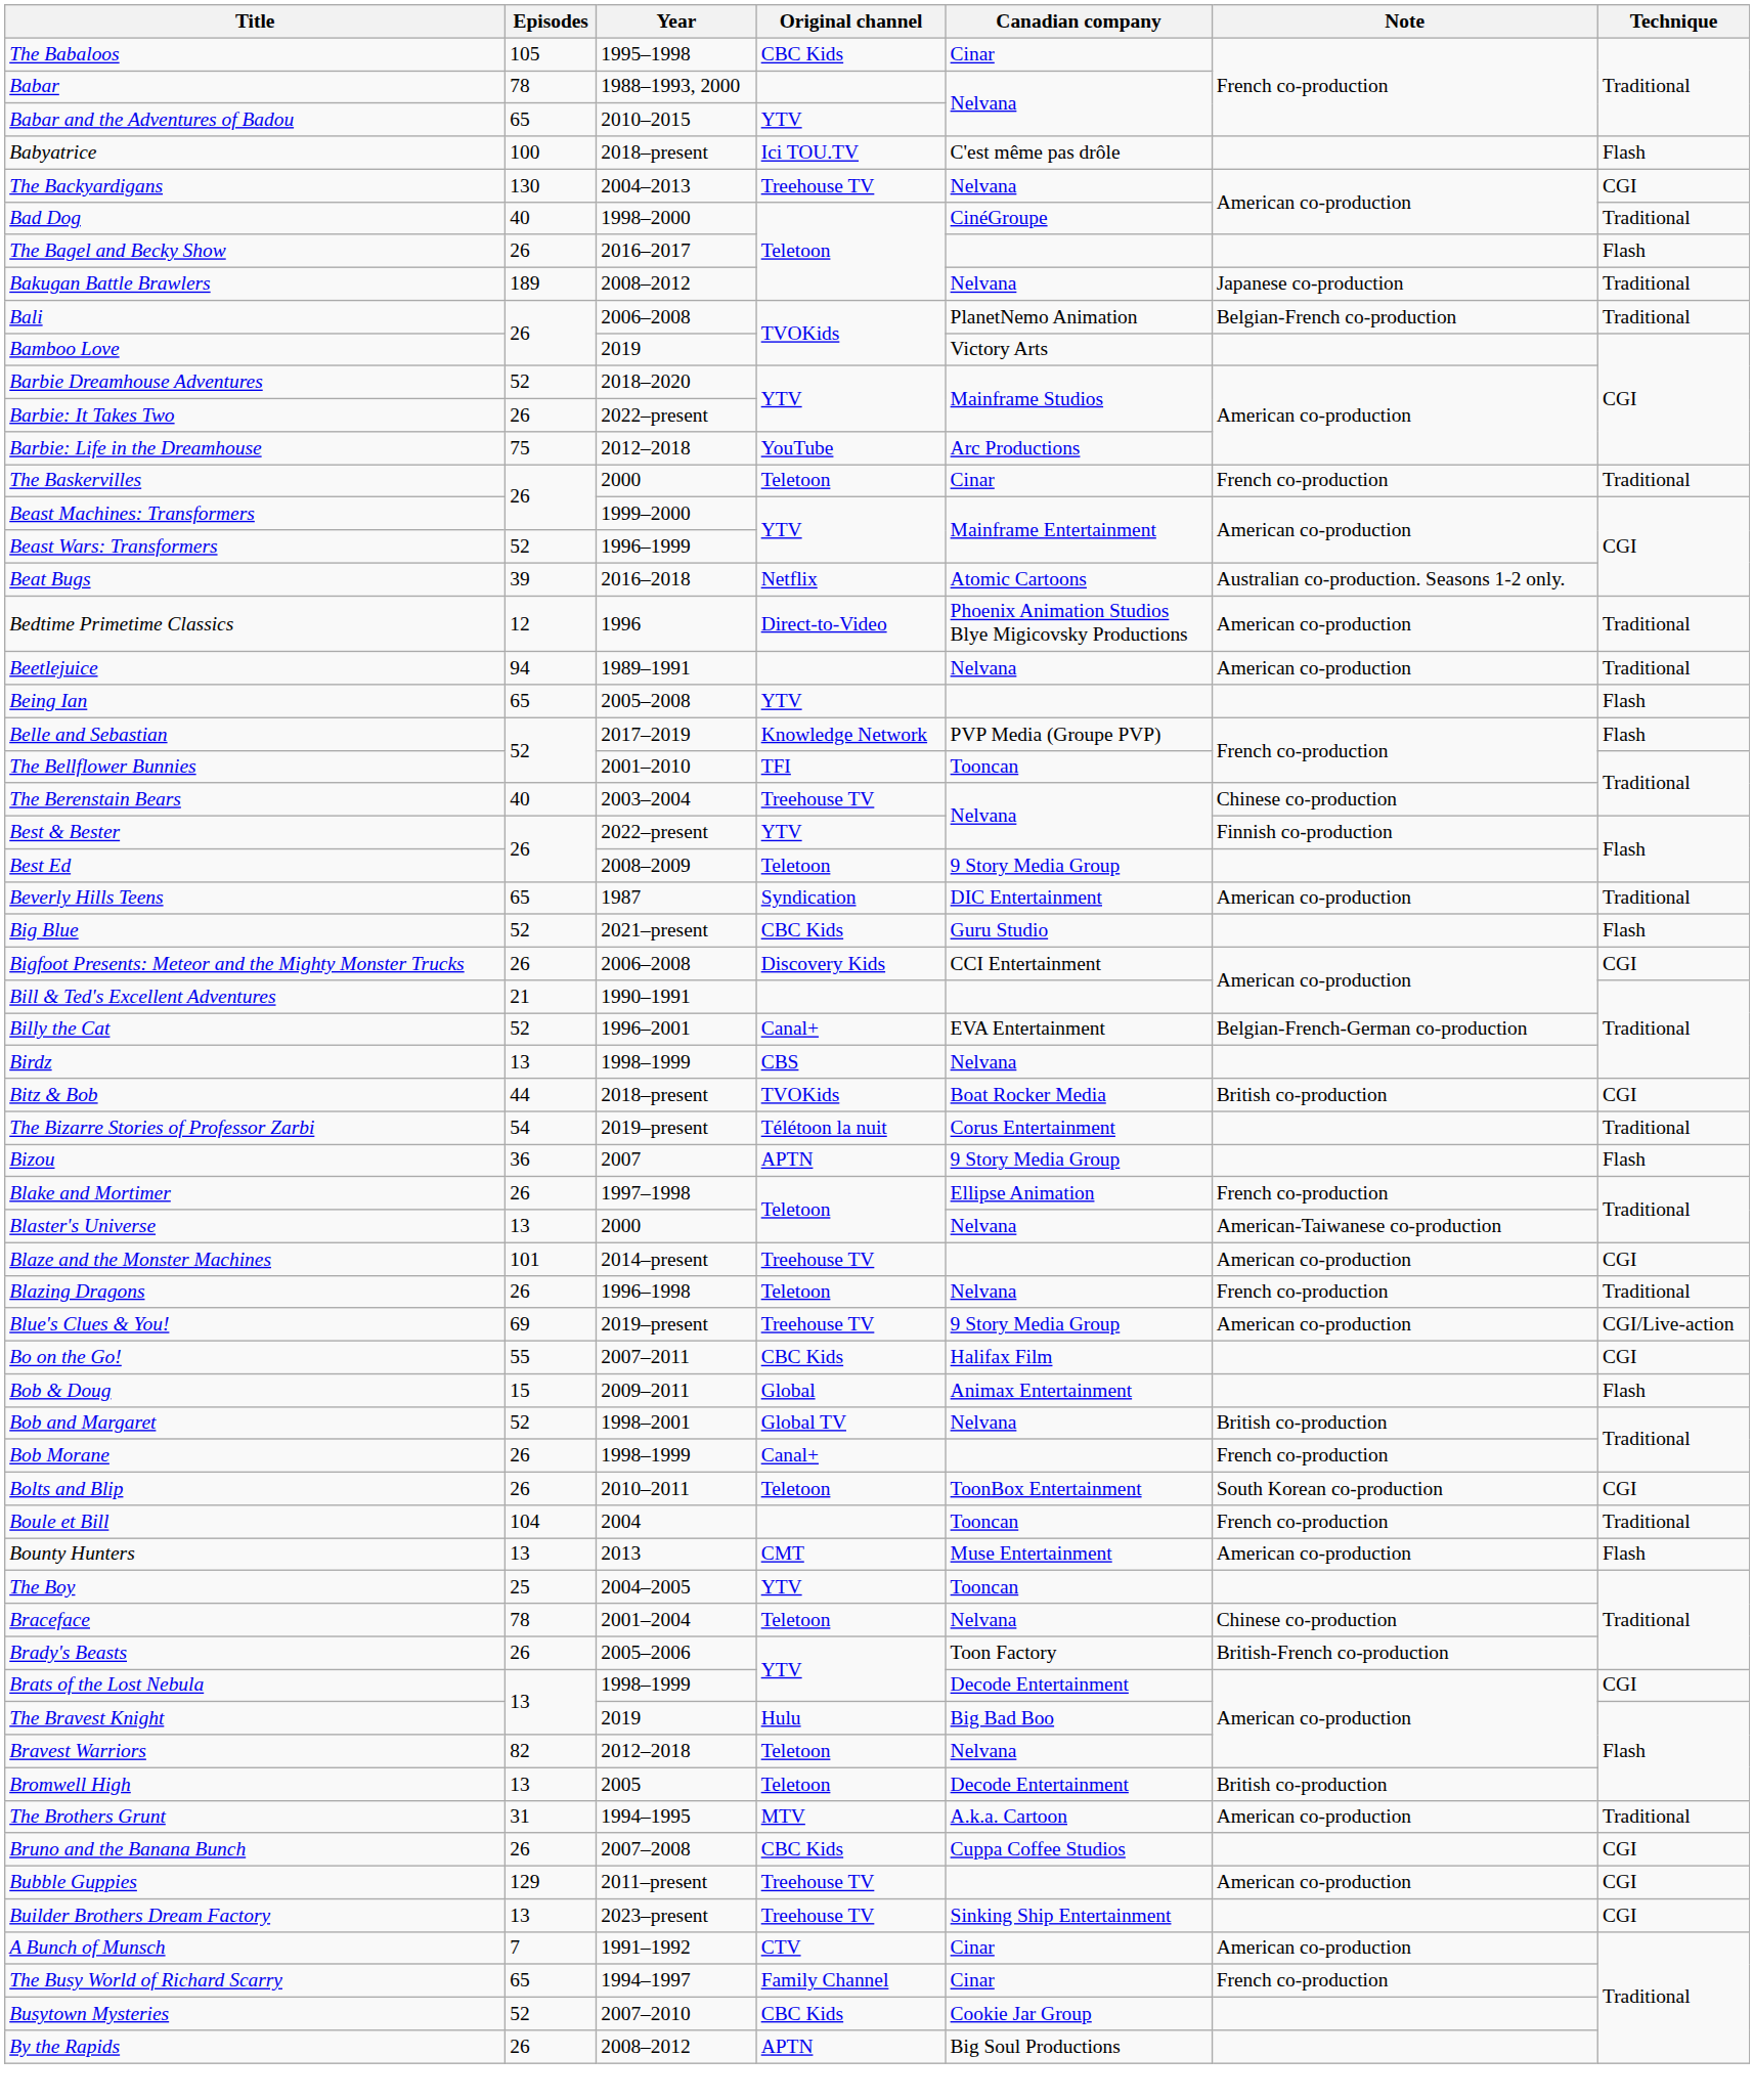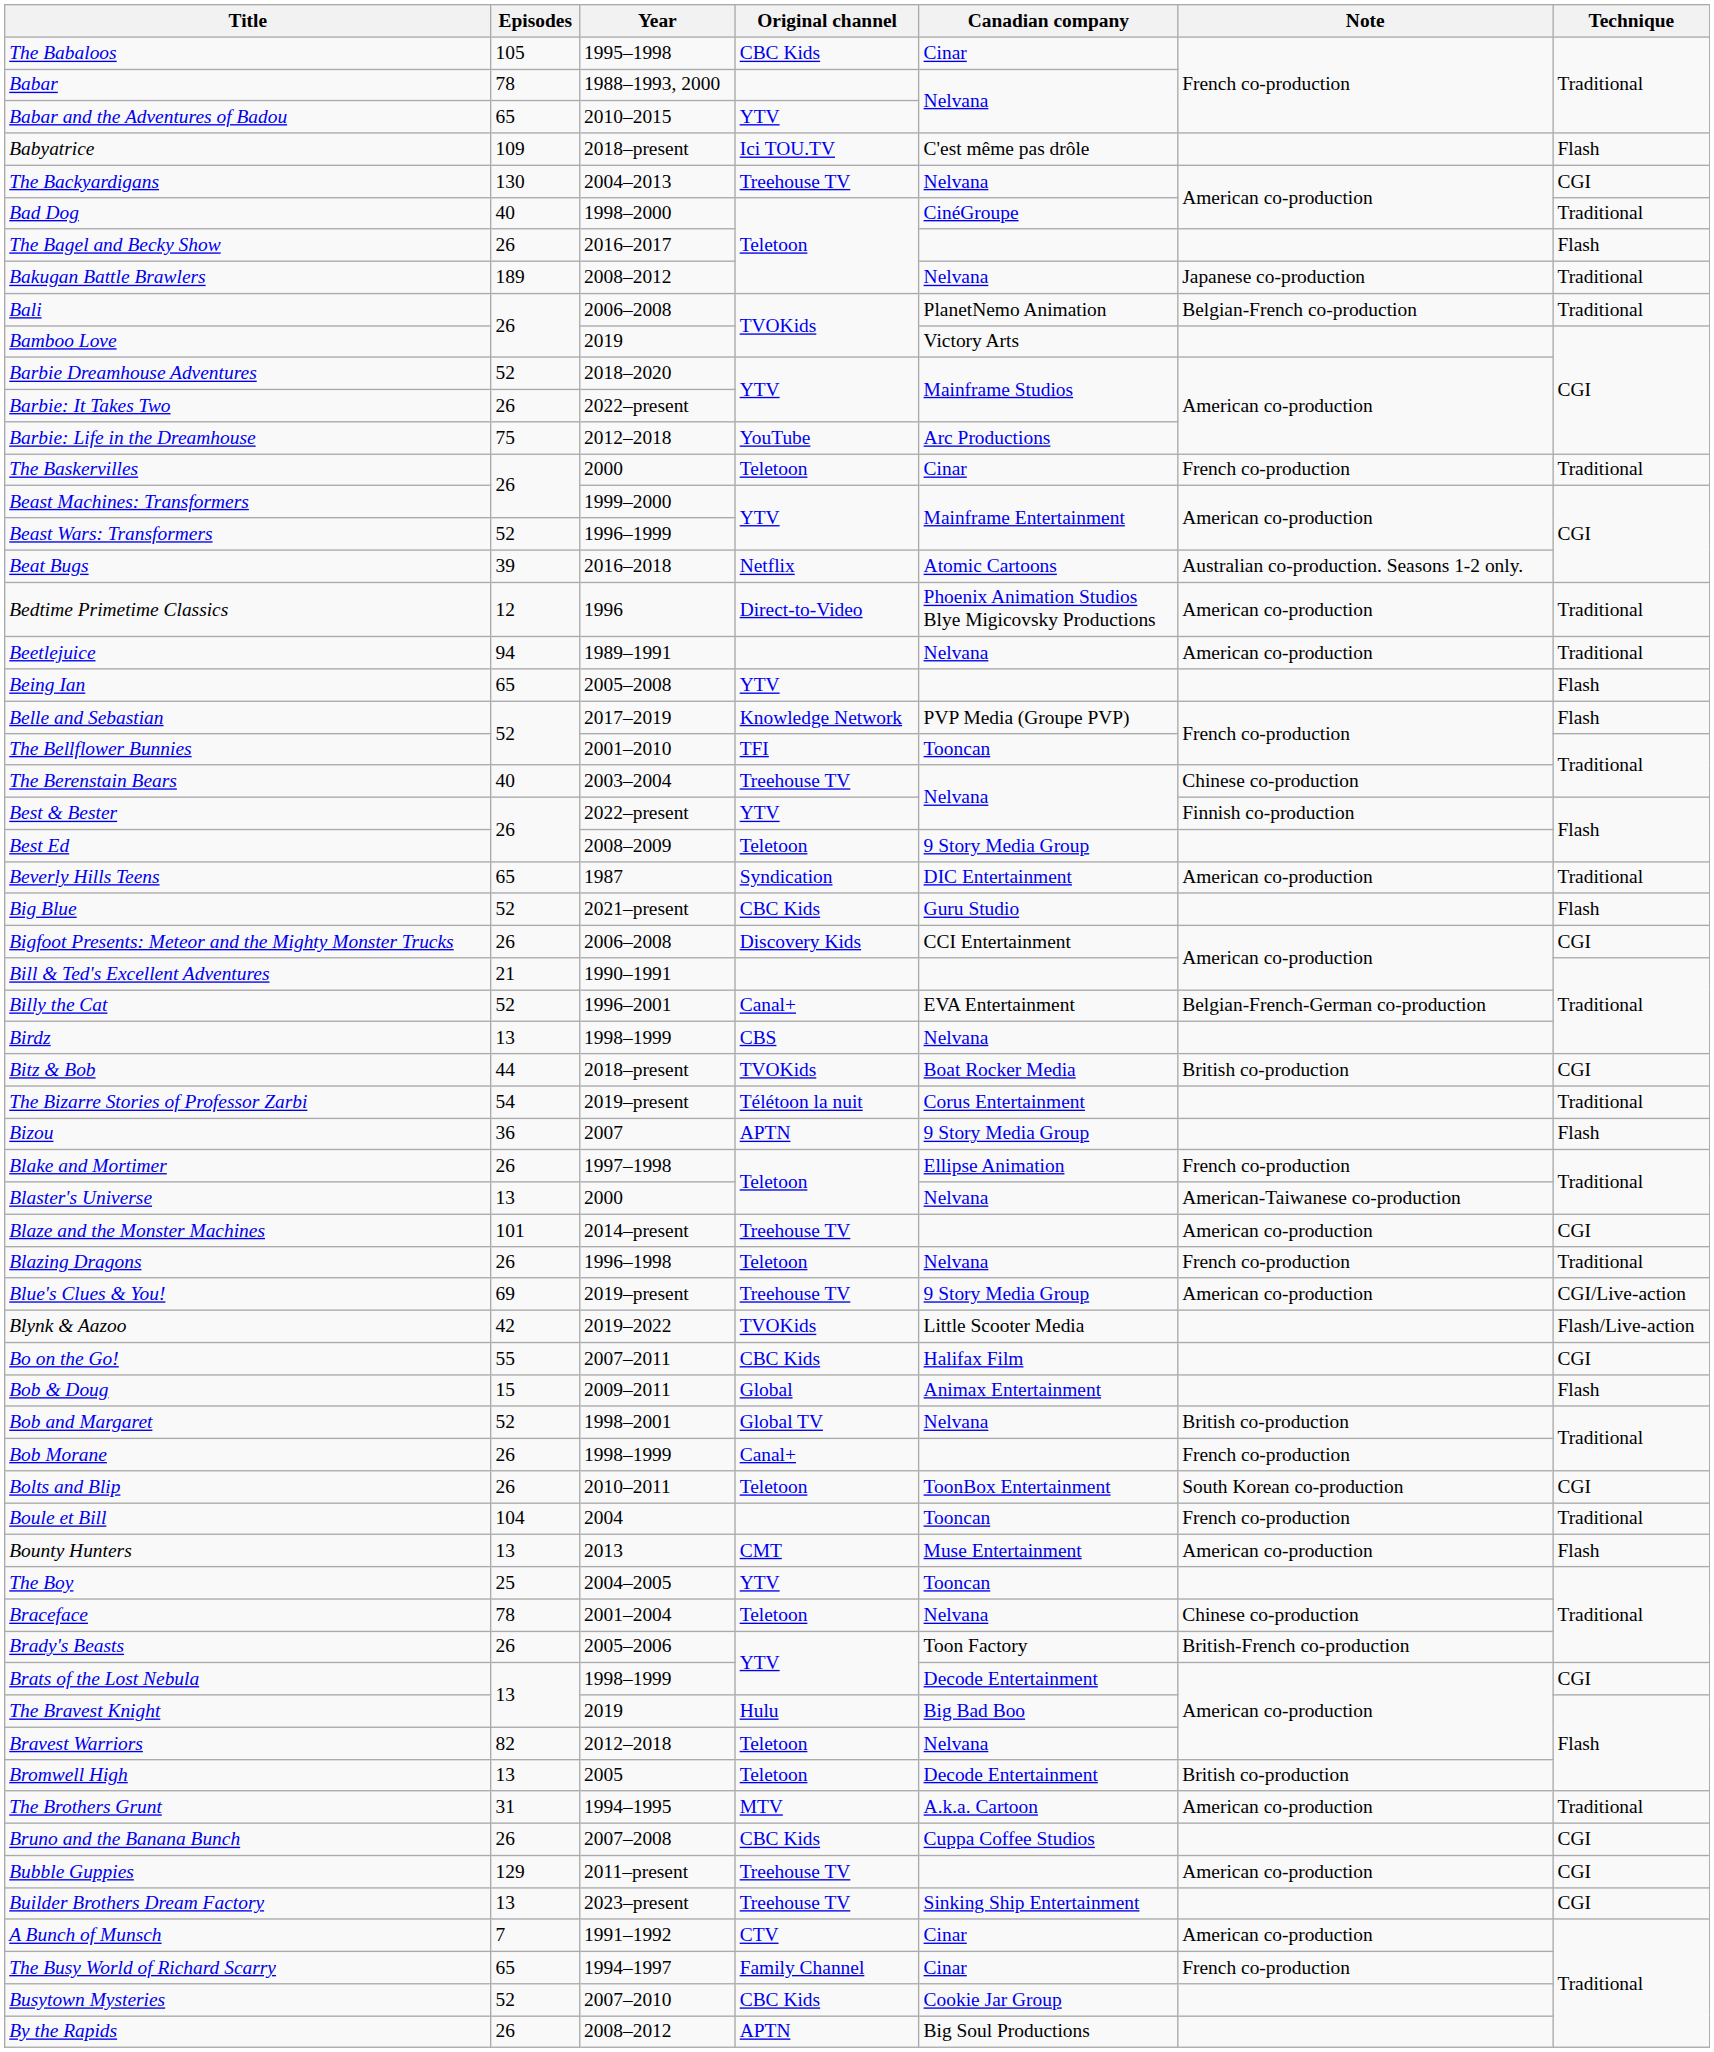Babyatrice | Episodes: 100 -> 109
+ row: Blynk & Aazoo | 42 | 2019–2022 | TVOKids | Little Scooter Media | Flash/Live-action
